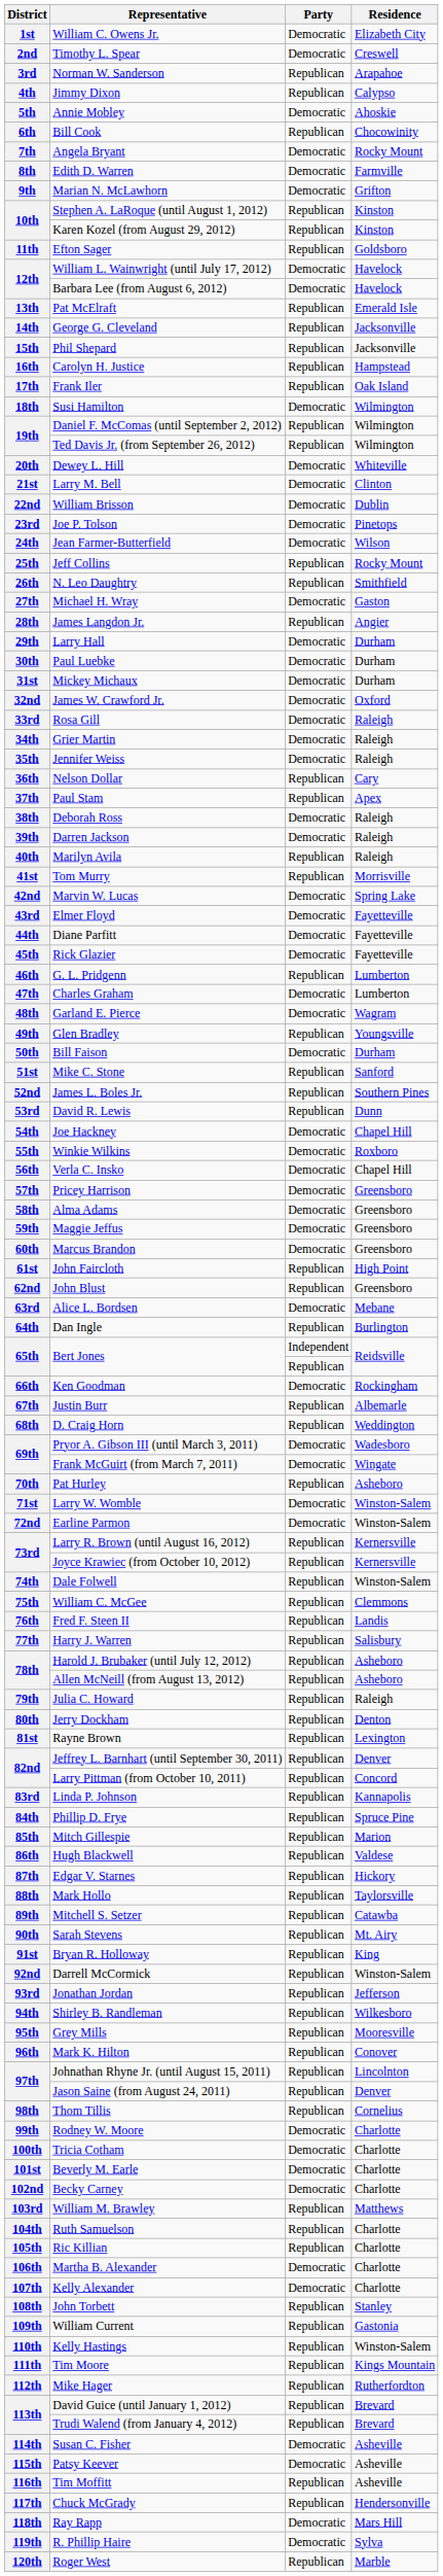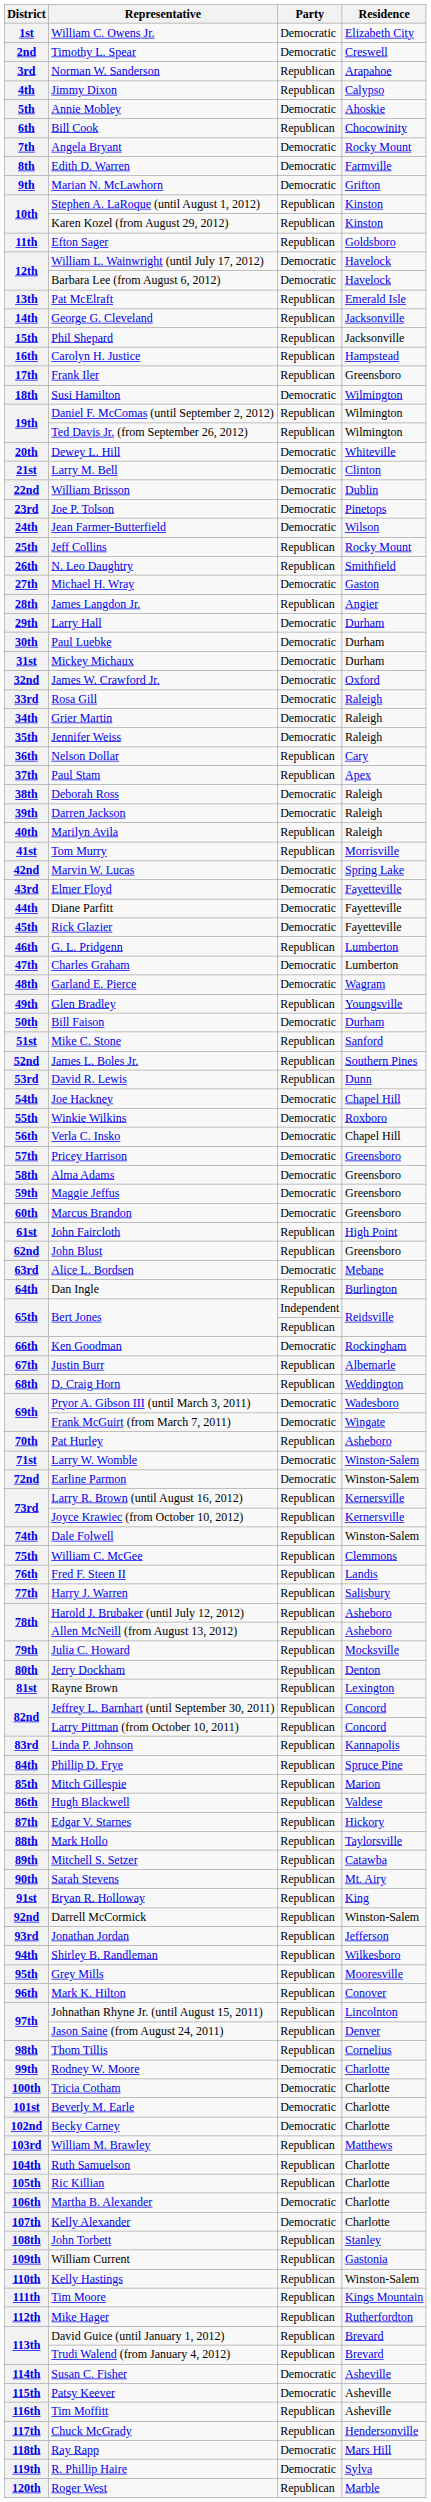Frank Iler | Residence: Oak Island -> Greensboro
Julia C. Howard | Residence: Raleigh -> Mocksville
Jeffrey L. Barnhart (until September 30, 2011) | Residence: Denver -> Concord
